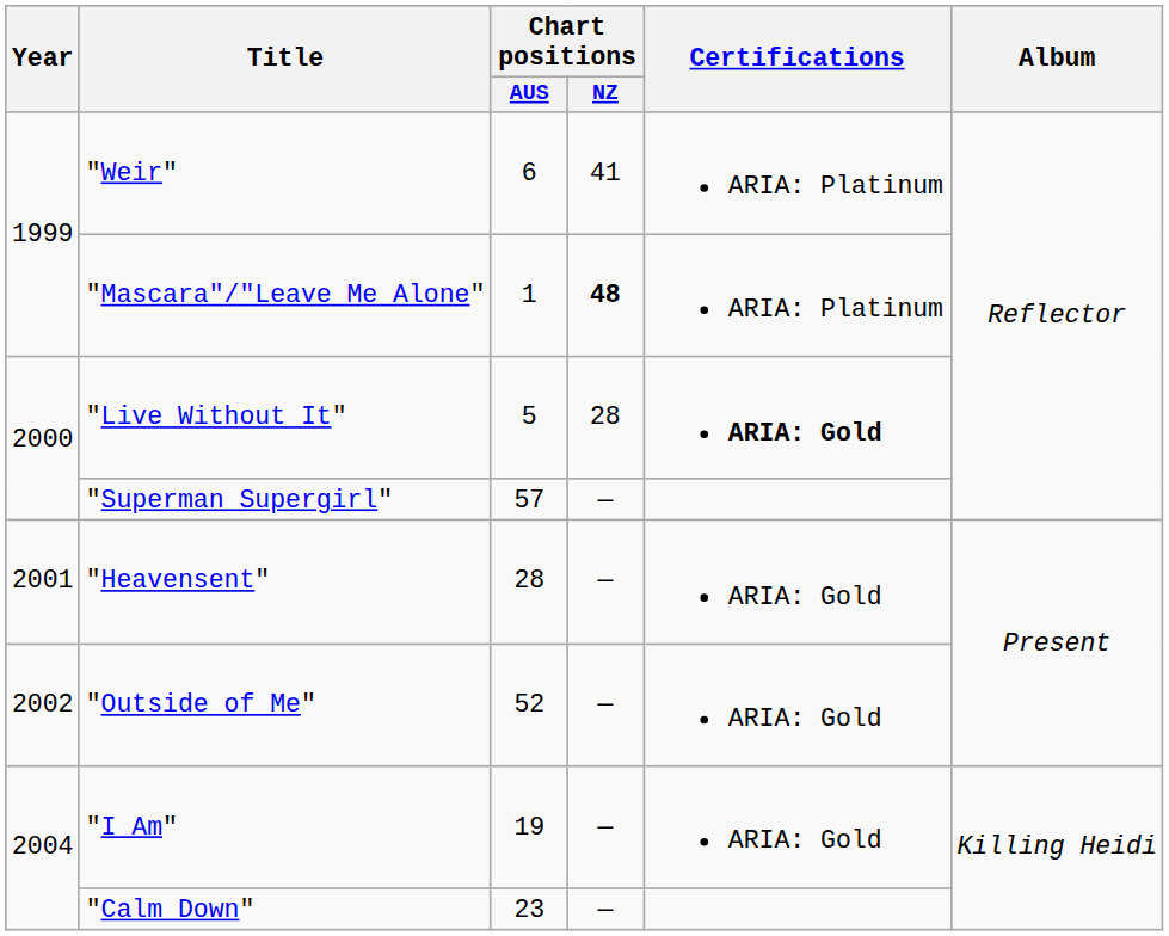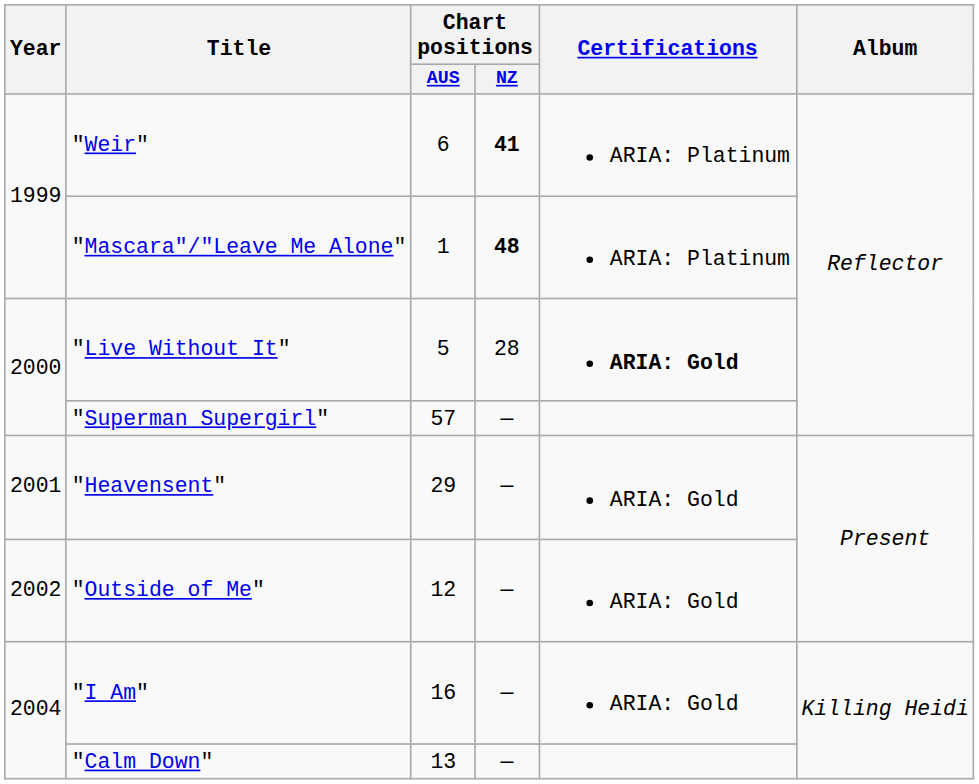"Weir" | Chart positions / NZ: normal -> bold
"Heavensent" | Chart positions / AUS: 28 -> 29
"Outside of Me" | Chart positions / AUS: 52 -> 12
"I Am" | Chart positions / AUS: 19 -> 16
"Calm Down" | Chart positions / AUS: 23 -> 13
